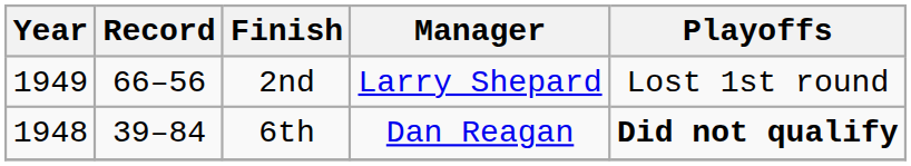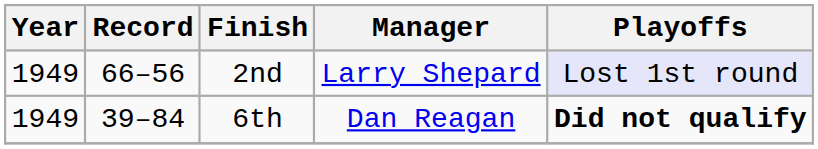2nd | Playoffs: no background -> lavender background
6th | Year: 1948 -> 1949
